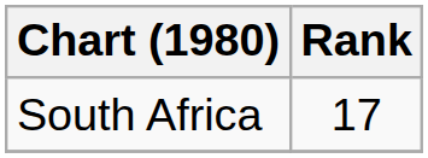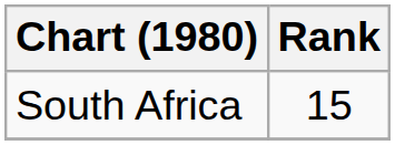South Africa | Rank: 17 -> 15
